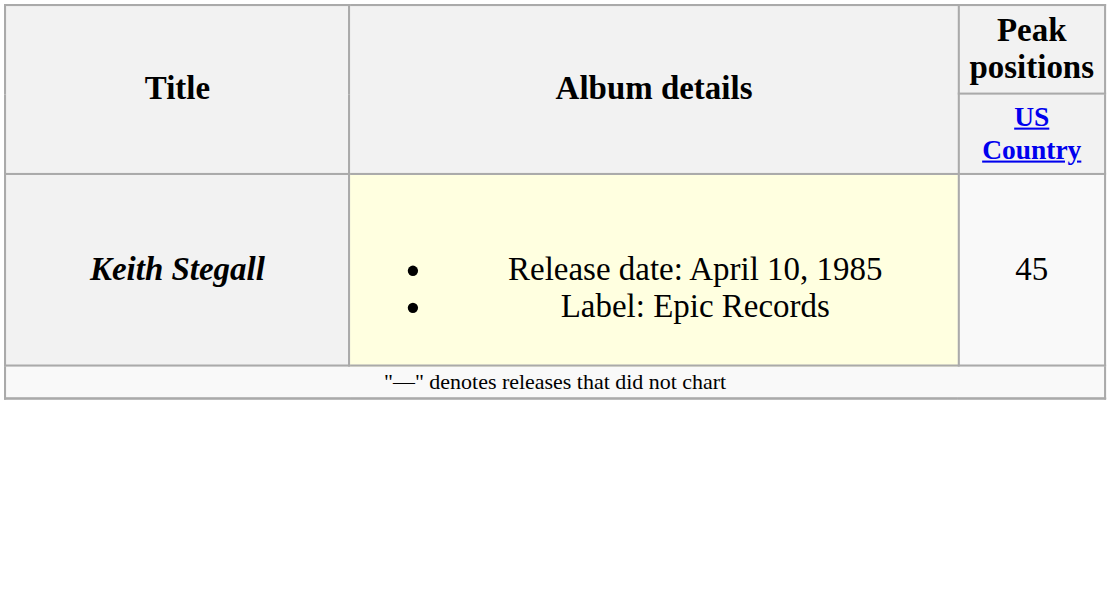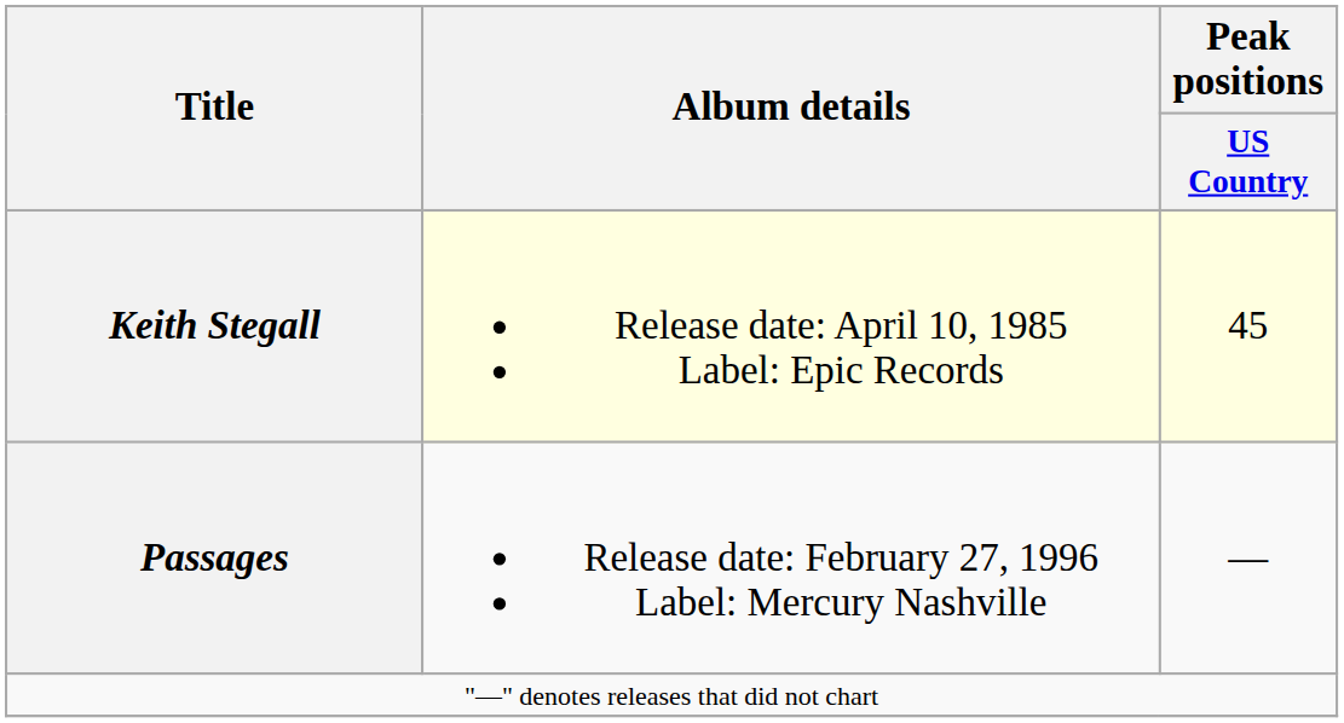Keith Stegall | Peak positions / US Country: no background -> lightyellow background
+ row: Passages | Release date: February 27, 1996 Label: Mercury Nashville | —
